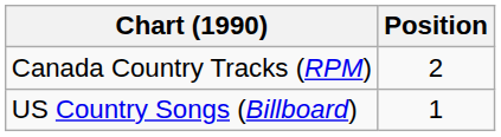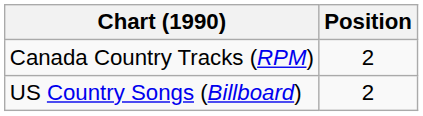US Country Songs (Billboard) | Position: 1 -> 2
